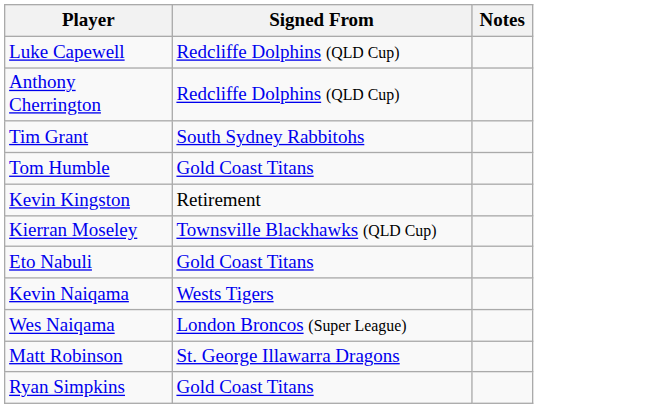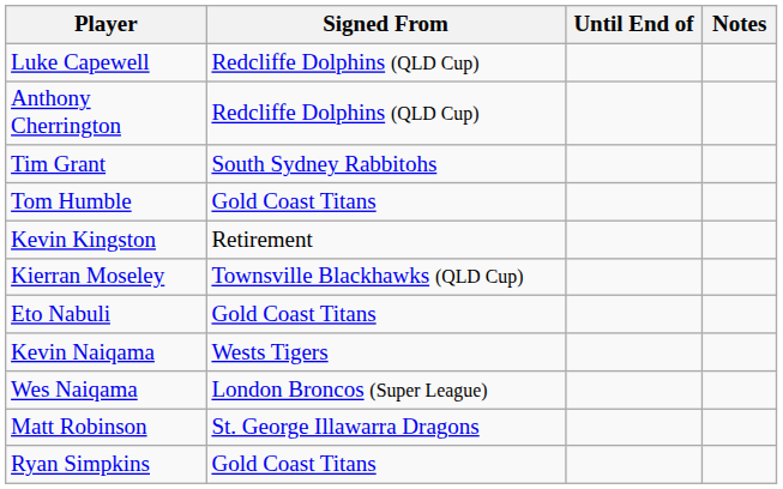+ column: Until End of
